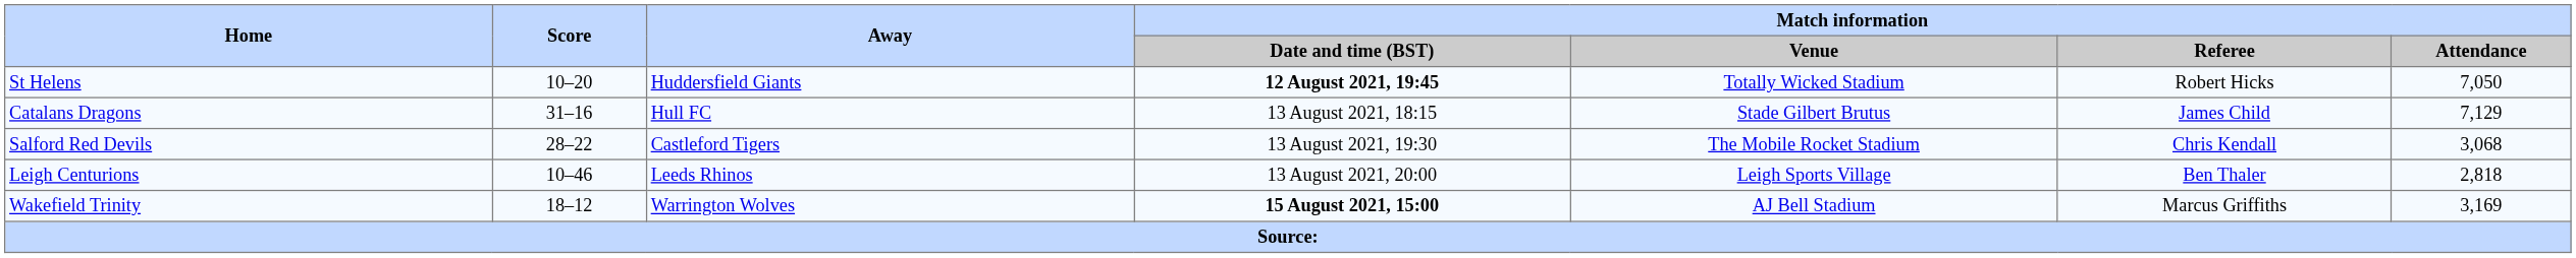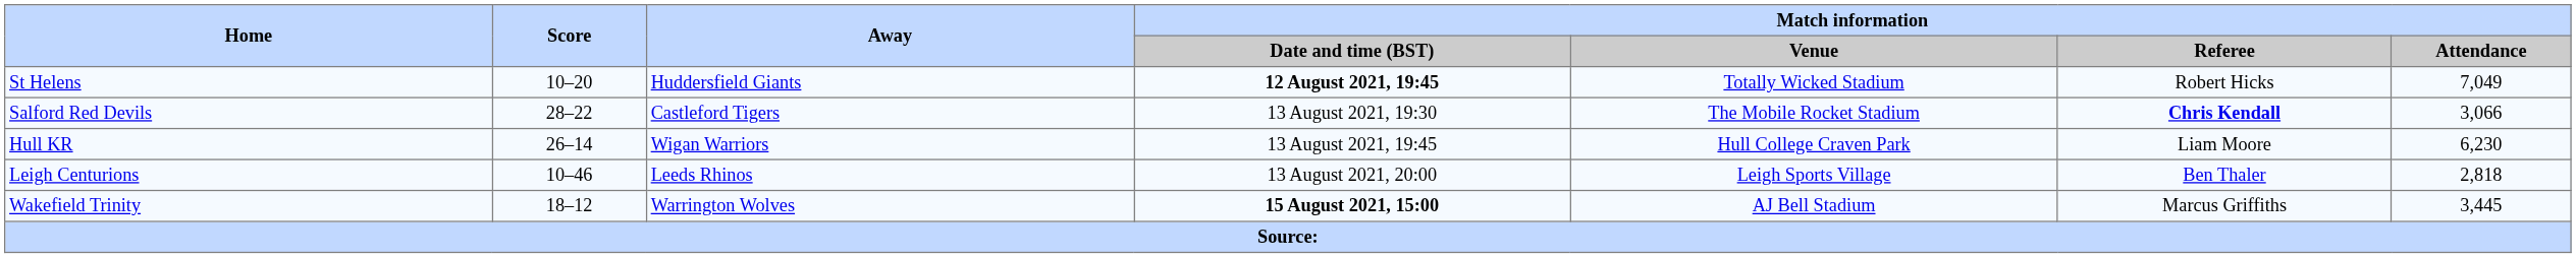St Helens | Match information / Attendance: 7,050 -> 7,049
- row: Catalans Dragons | 31–16 | Hull FC | 13 August 2021, 18:15 | Stade Gilbert Brutus | James Child | 7,129
Salford Red Devils | Match information / Referee: normal -> bold
Salford Red Devils | Match information / Attendance: 3,068 -> 3,066
+ row: Hull KR | 26–14 | Wigan Warriors | 13 August 2021, 19:45 | Hull College Craven Park | Liam Moore | 6,230
Wakefield Trinity | Match information / Attendance: 3,169 -> 3,445
